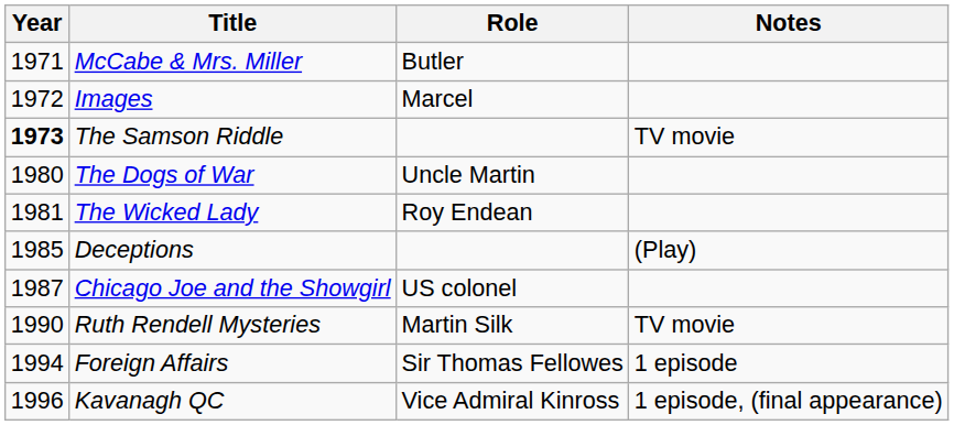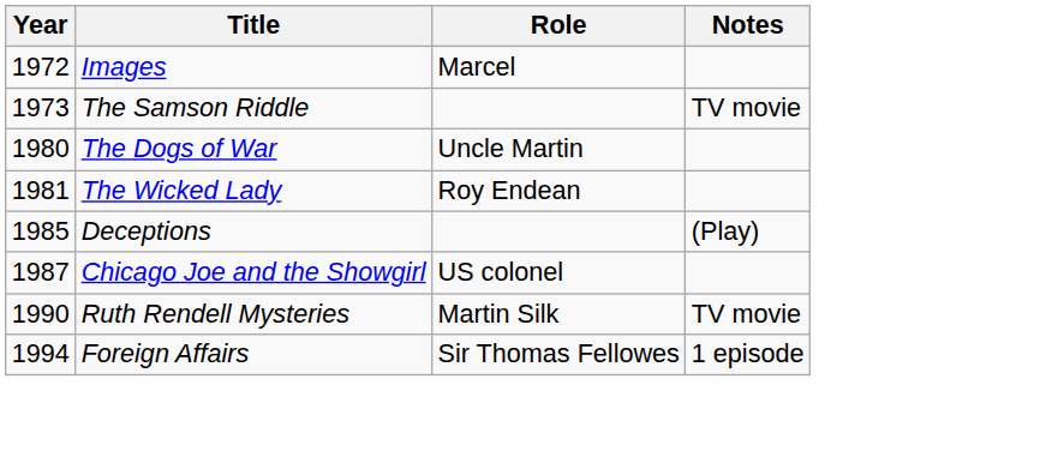- row: 1971 | McCabe & Mrs. Miller | Butler
The Samson Riddle | Year: bold -> normal
- row: 1996 | Kavanagh QC | Vice Admiral Kinross | 1 episode, (final appearance)
